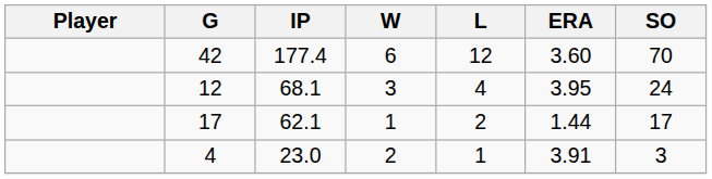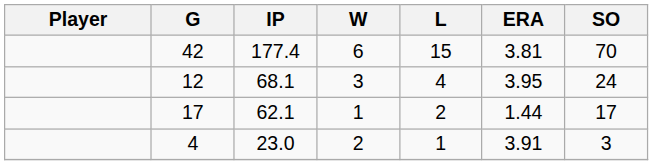42 | L: 12 -> 15
42 | ERA: 3.60 -> 3.81
